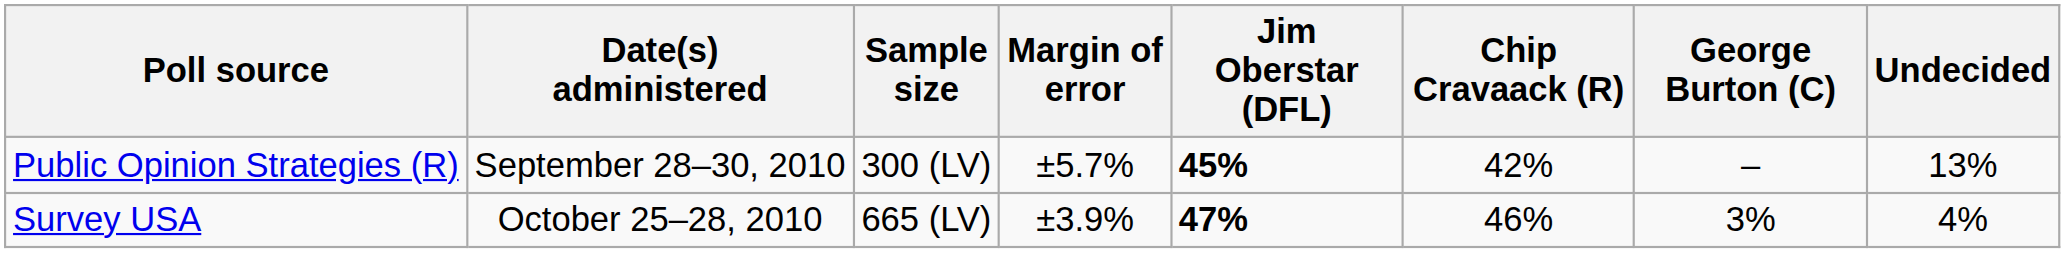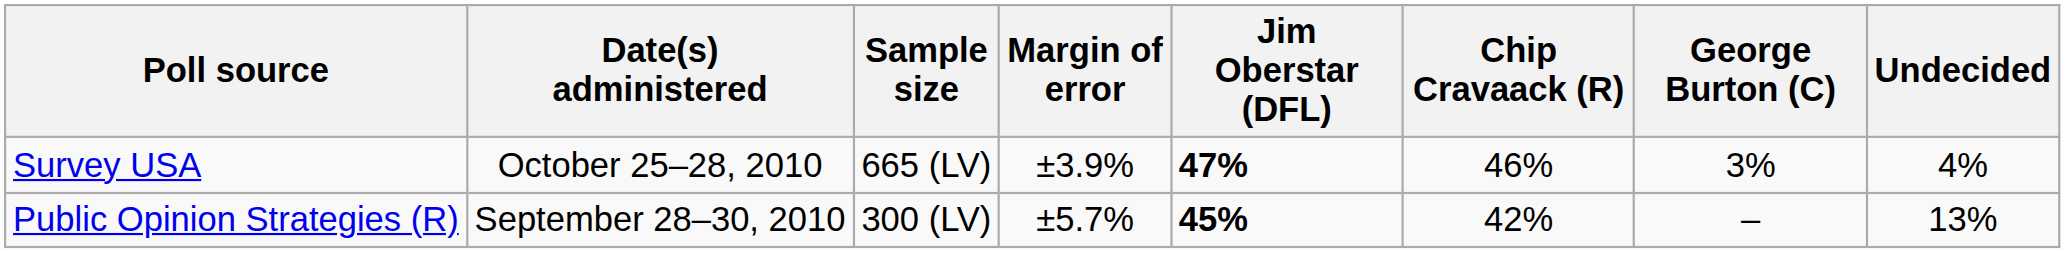rows swapped: Survey USA <-> Public Opinion Strategies (R)
